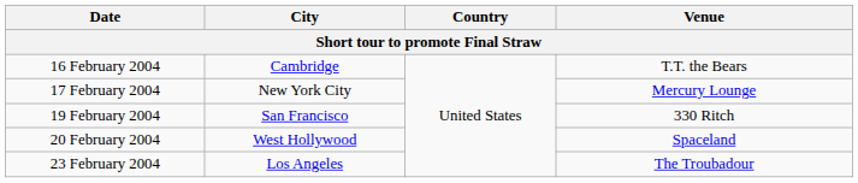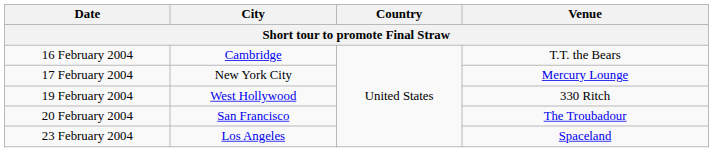19 February 2004 | City: San Francisco -> West Hollywood
20 February 2004 | City: West Hollywood -> San Francisco
20 February 2004 | Venue: Spaceland -> The Troubadour
23 February 2004 | Venue: The Troubadour -> Spaceland
